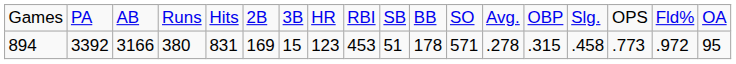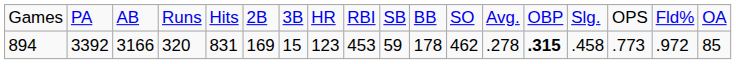894 | column 4: 380 -> 320
894 | column 10: 51 -> 59
894 | column 12: 571 -> 462
894 | column 14: normal -> bold
894 | column 18: 95 -> 85
